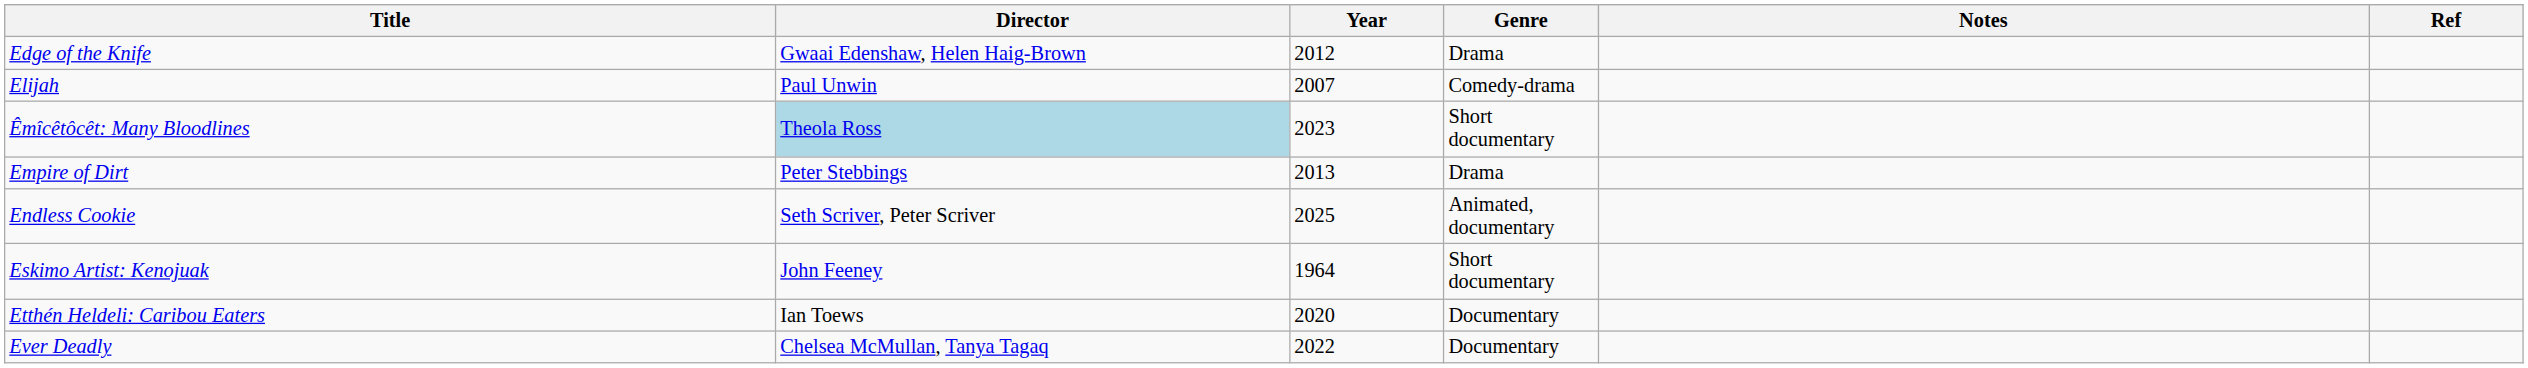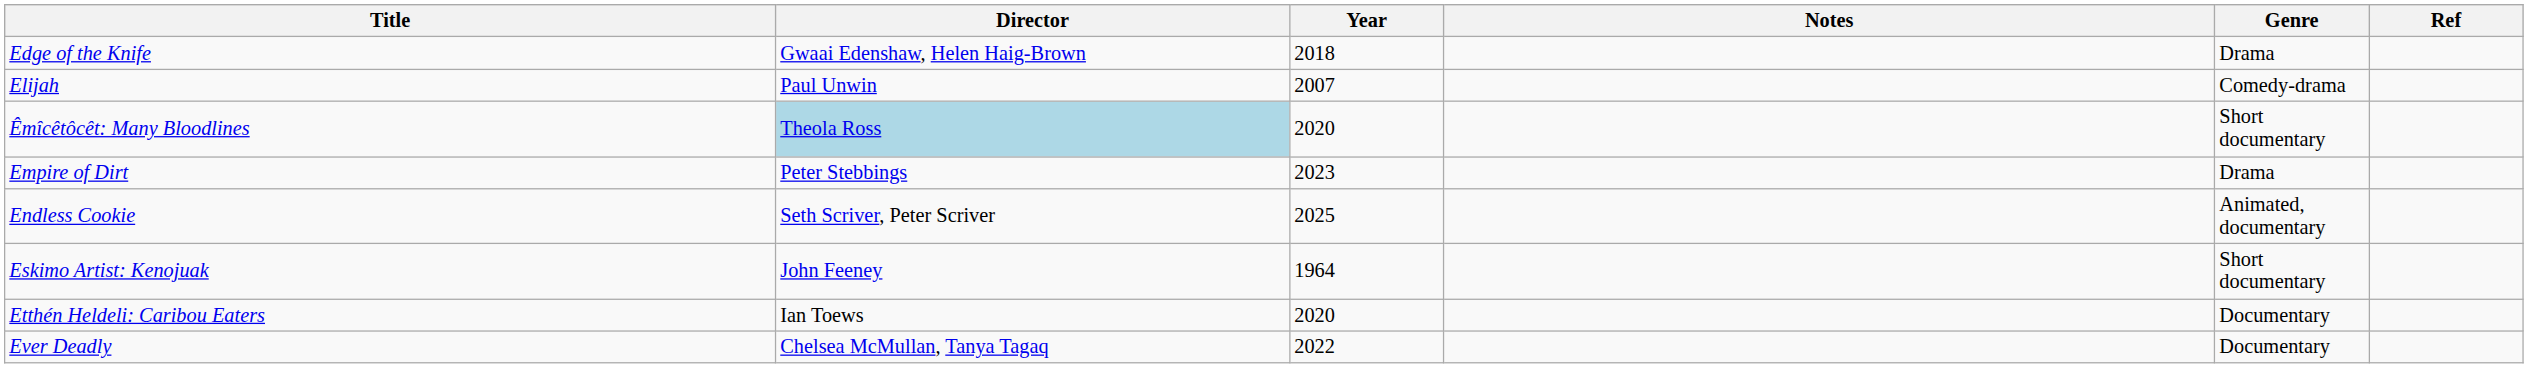columns swapped: Genre <-> Notes
Edge of the Knife | Year: 2012 -> 2018
Êmîcêtôcêt: Many Bloodlines | Year: 2023 -> 2020
Empire of Dirt | Year: 2013 -> 2023
